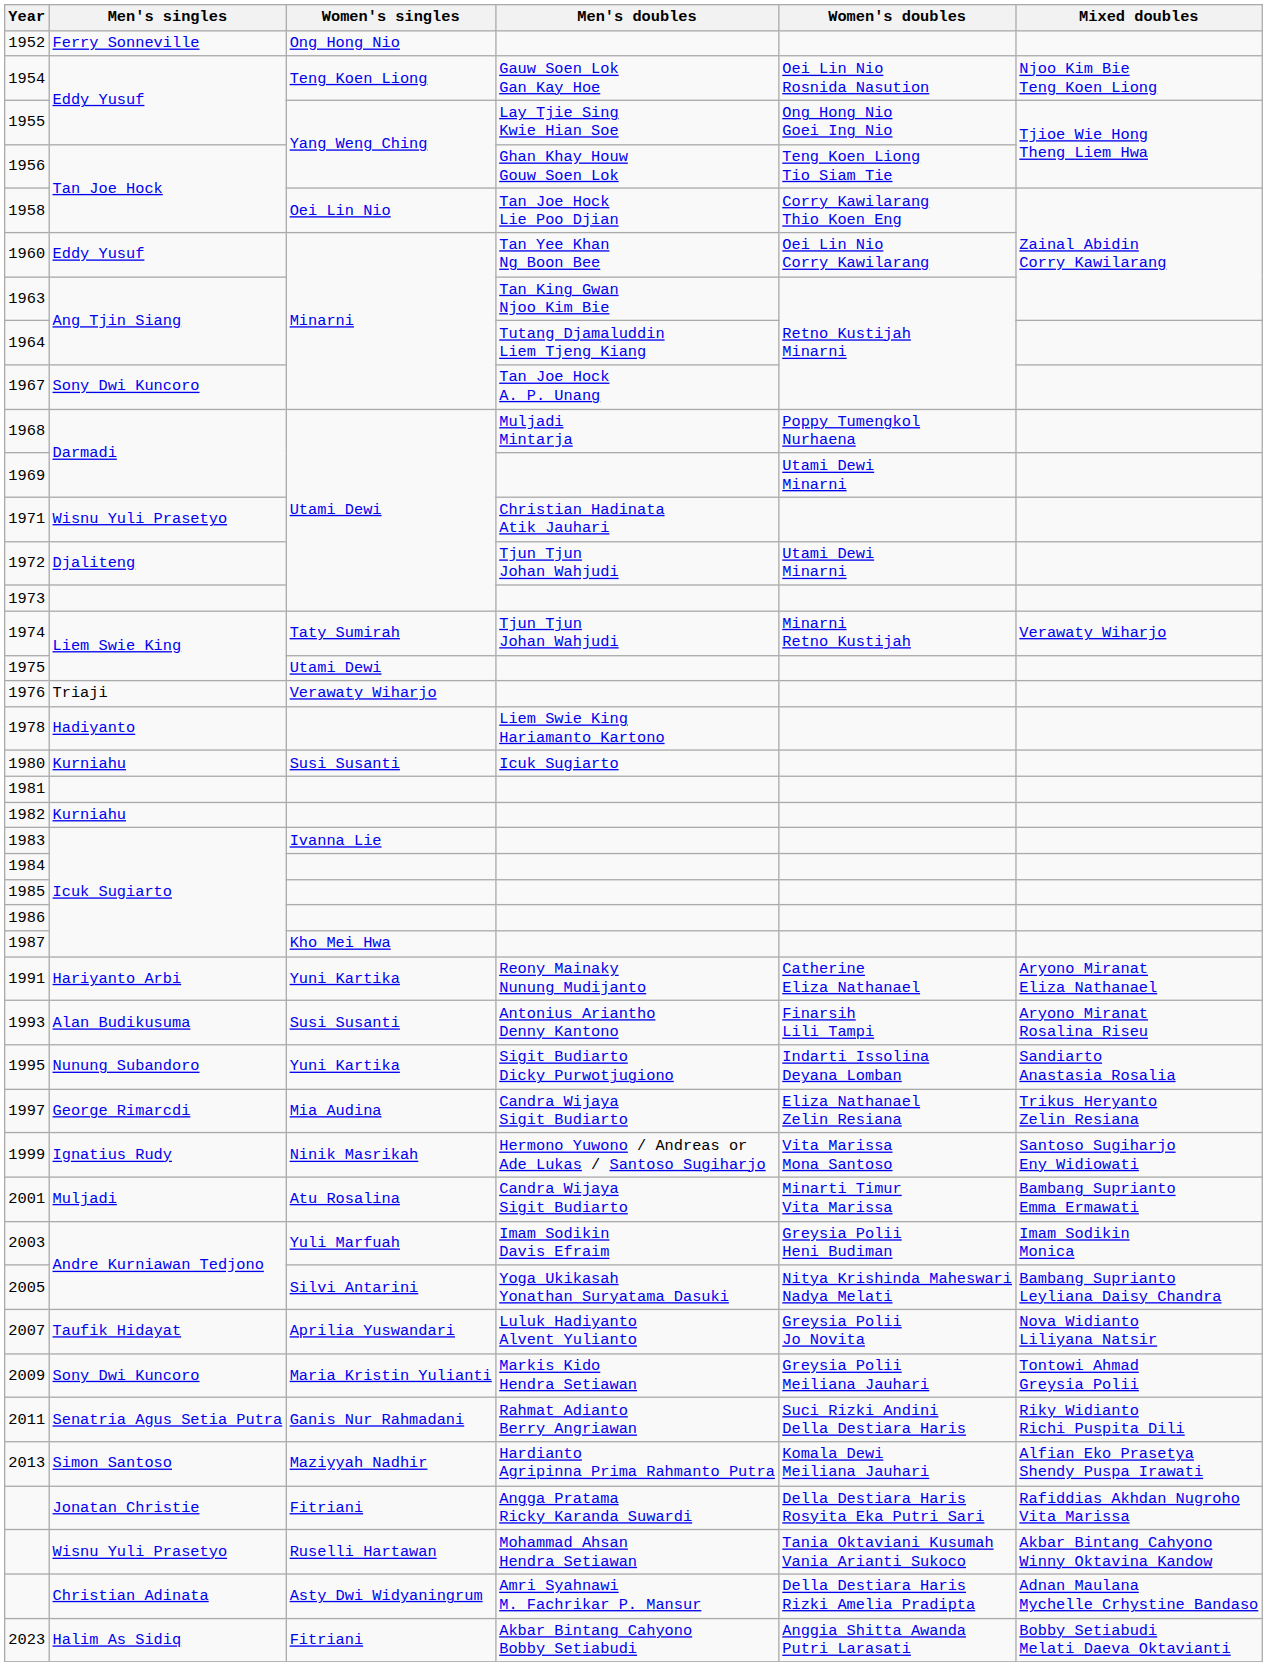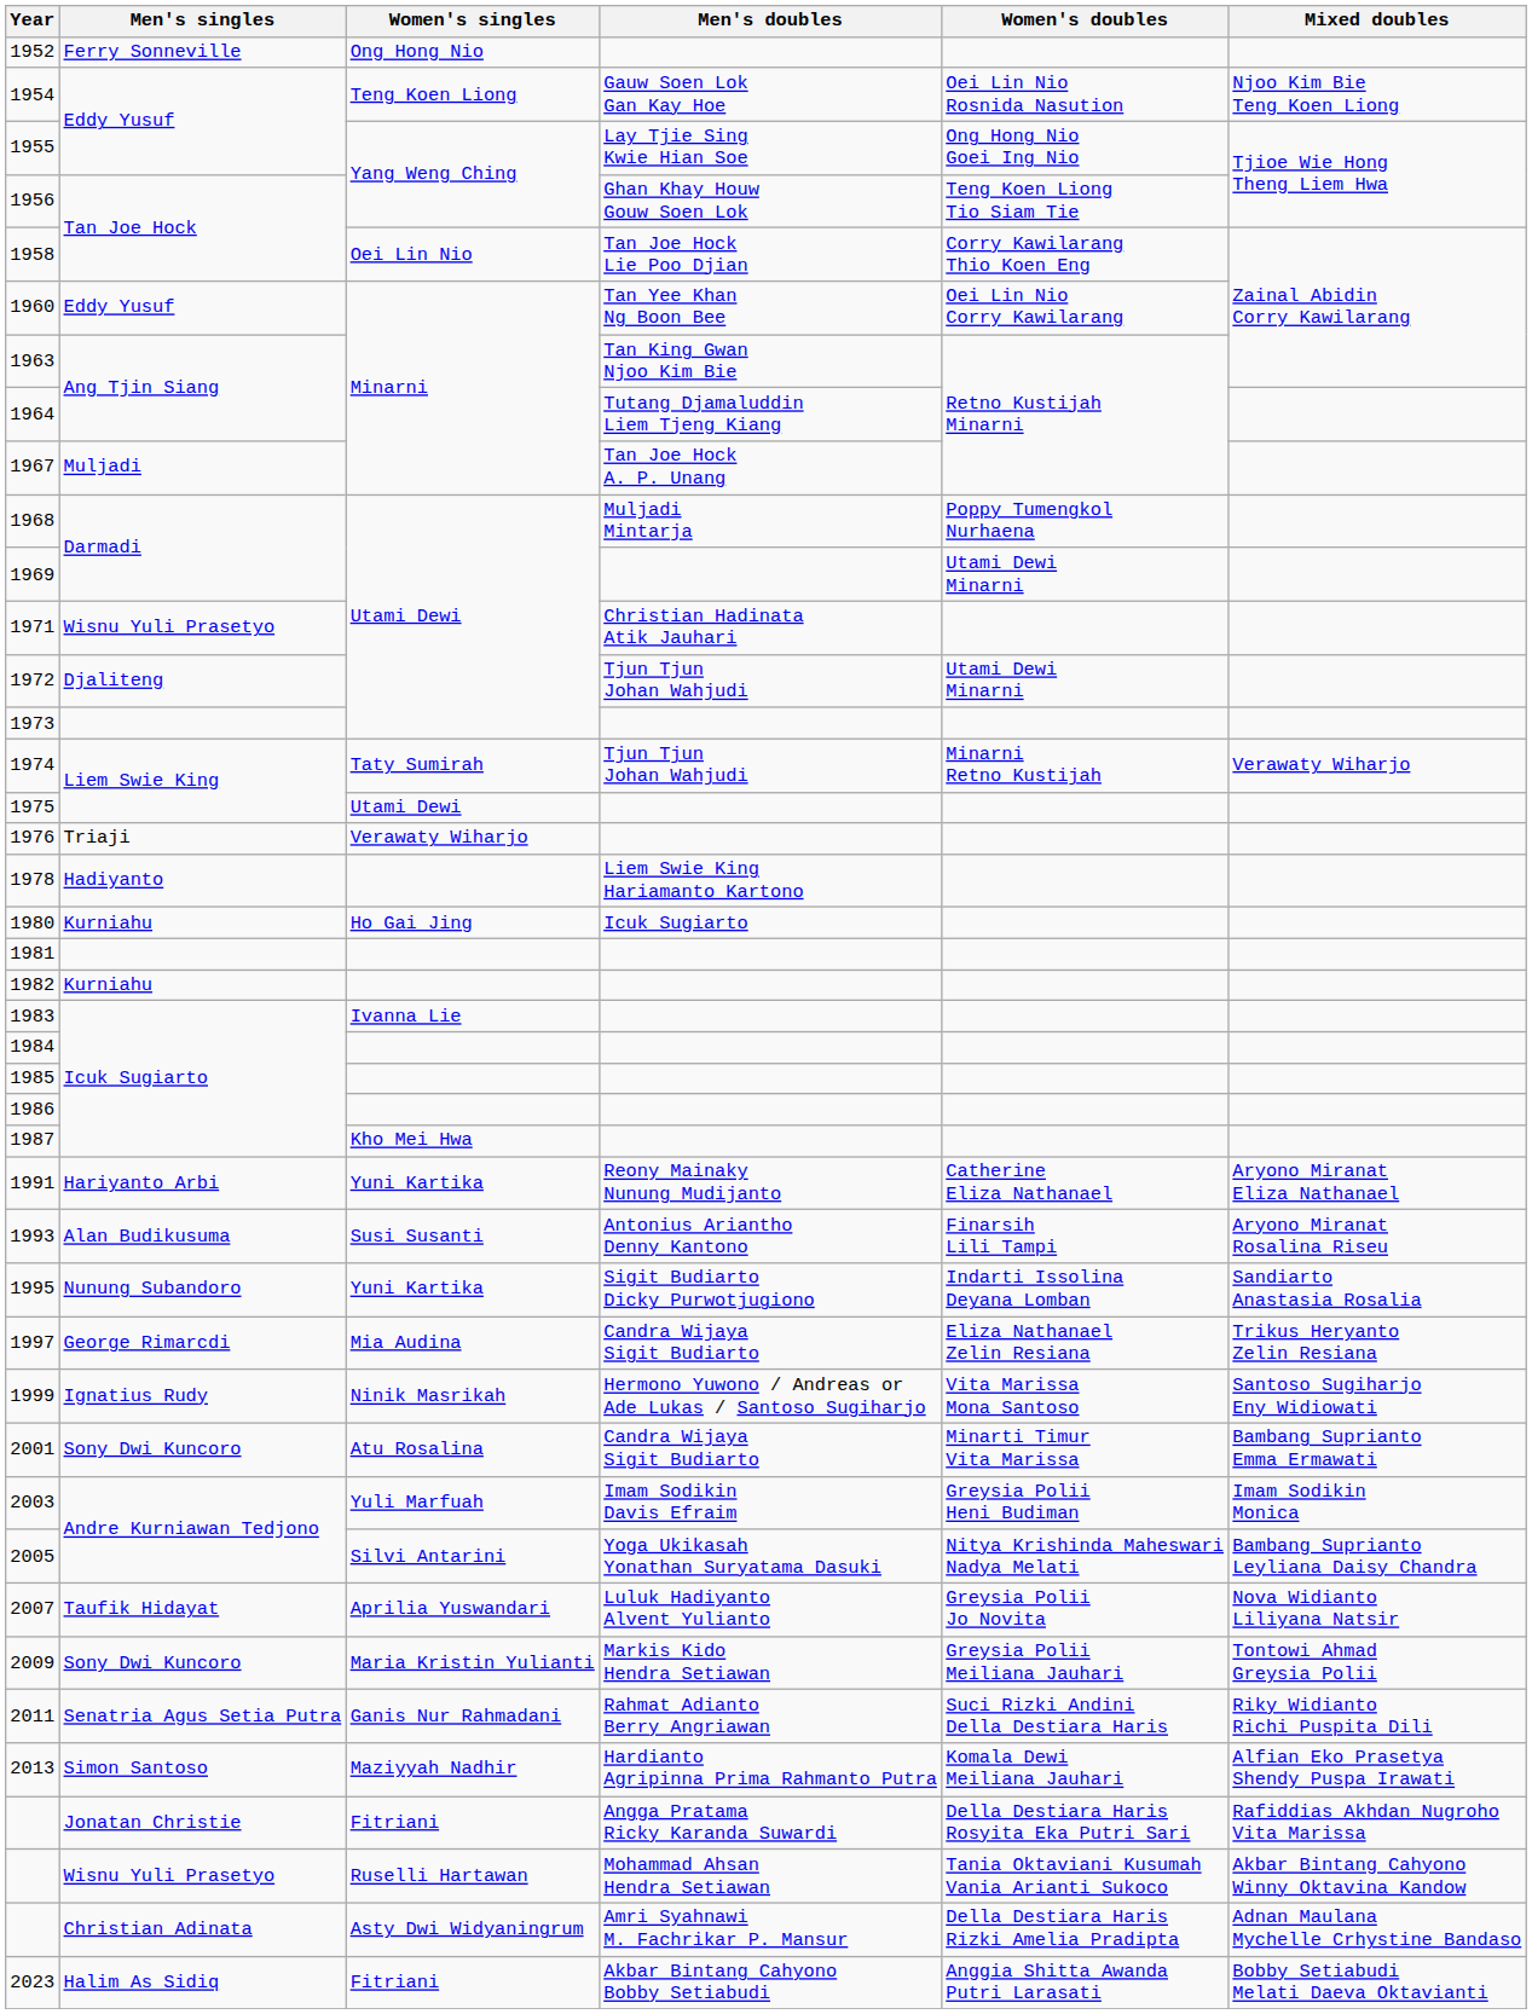1967 | Men's singles: Sony Dwi Kuncoro -> Muljadi
1980 | Women's singles: Susi Susanti -> Ho Gai Jing
2001 | Men's singles: Muljadi -> Sony Dwi Kuncoro
